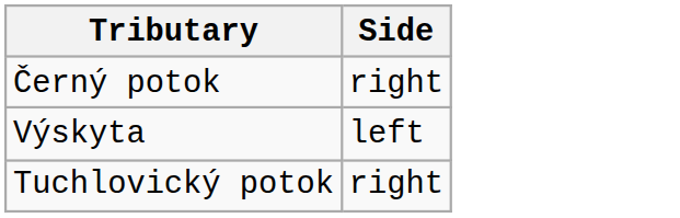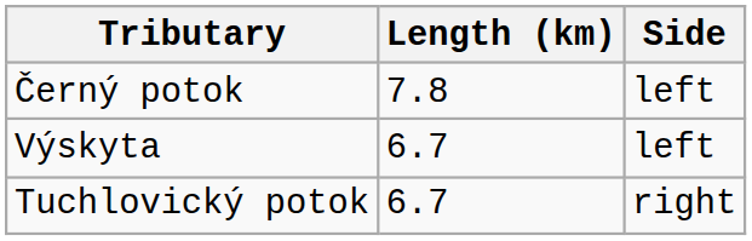+ column: Length (km) | 7.8 | 6.7 | 6.7
Černý potok | Side: right -> left
